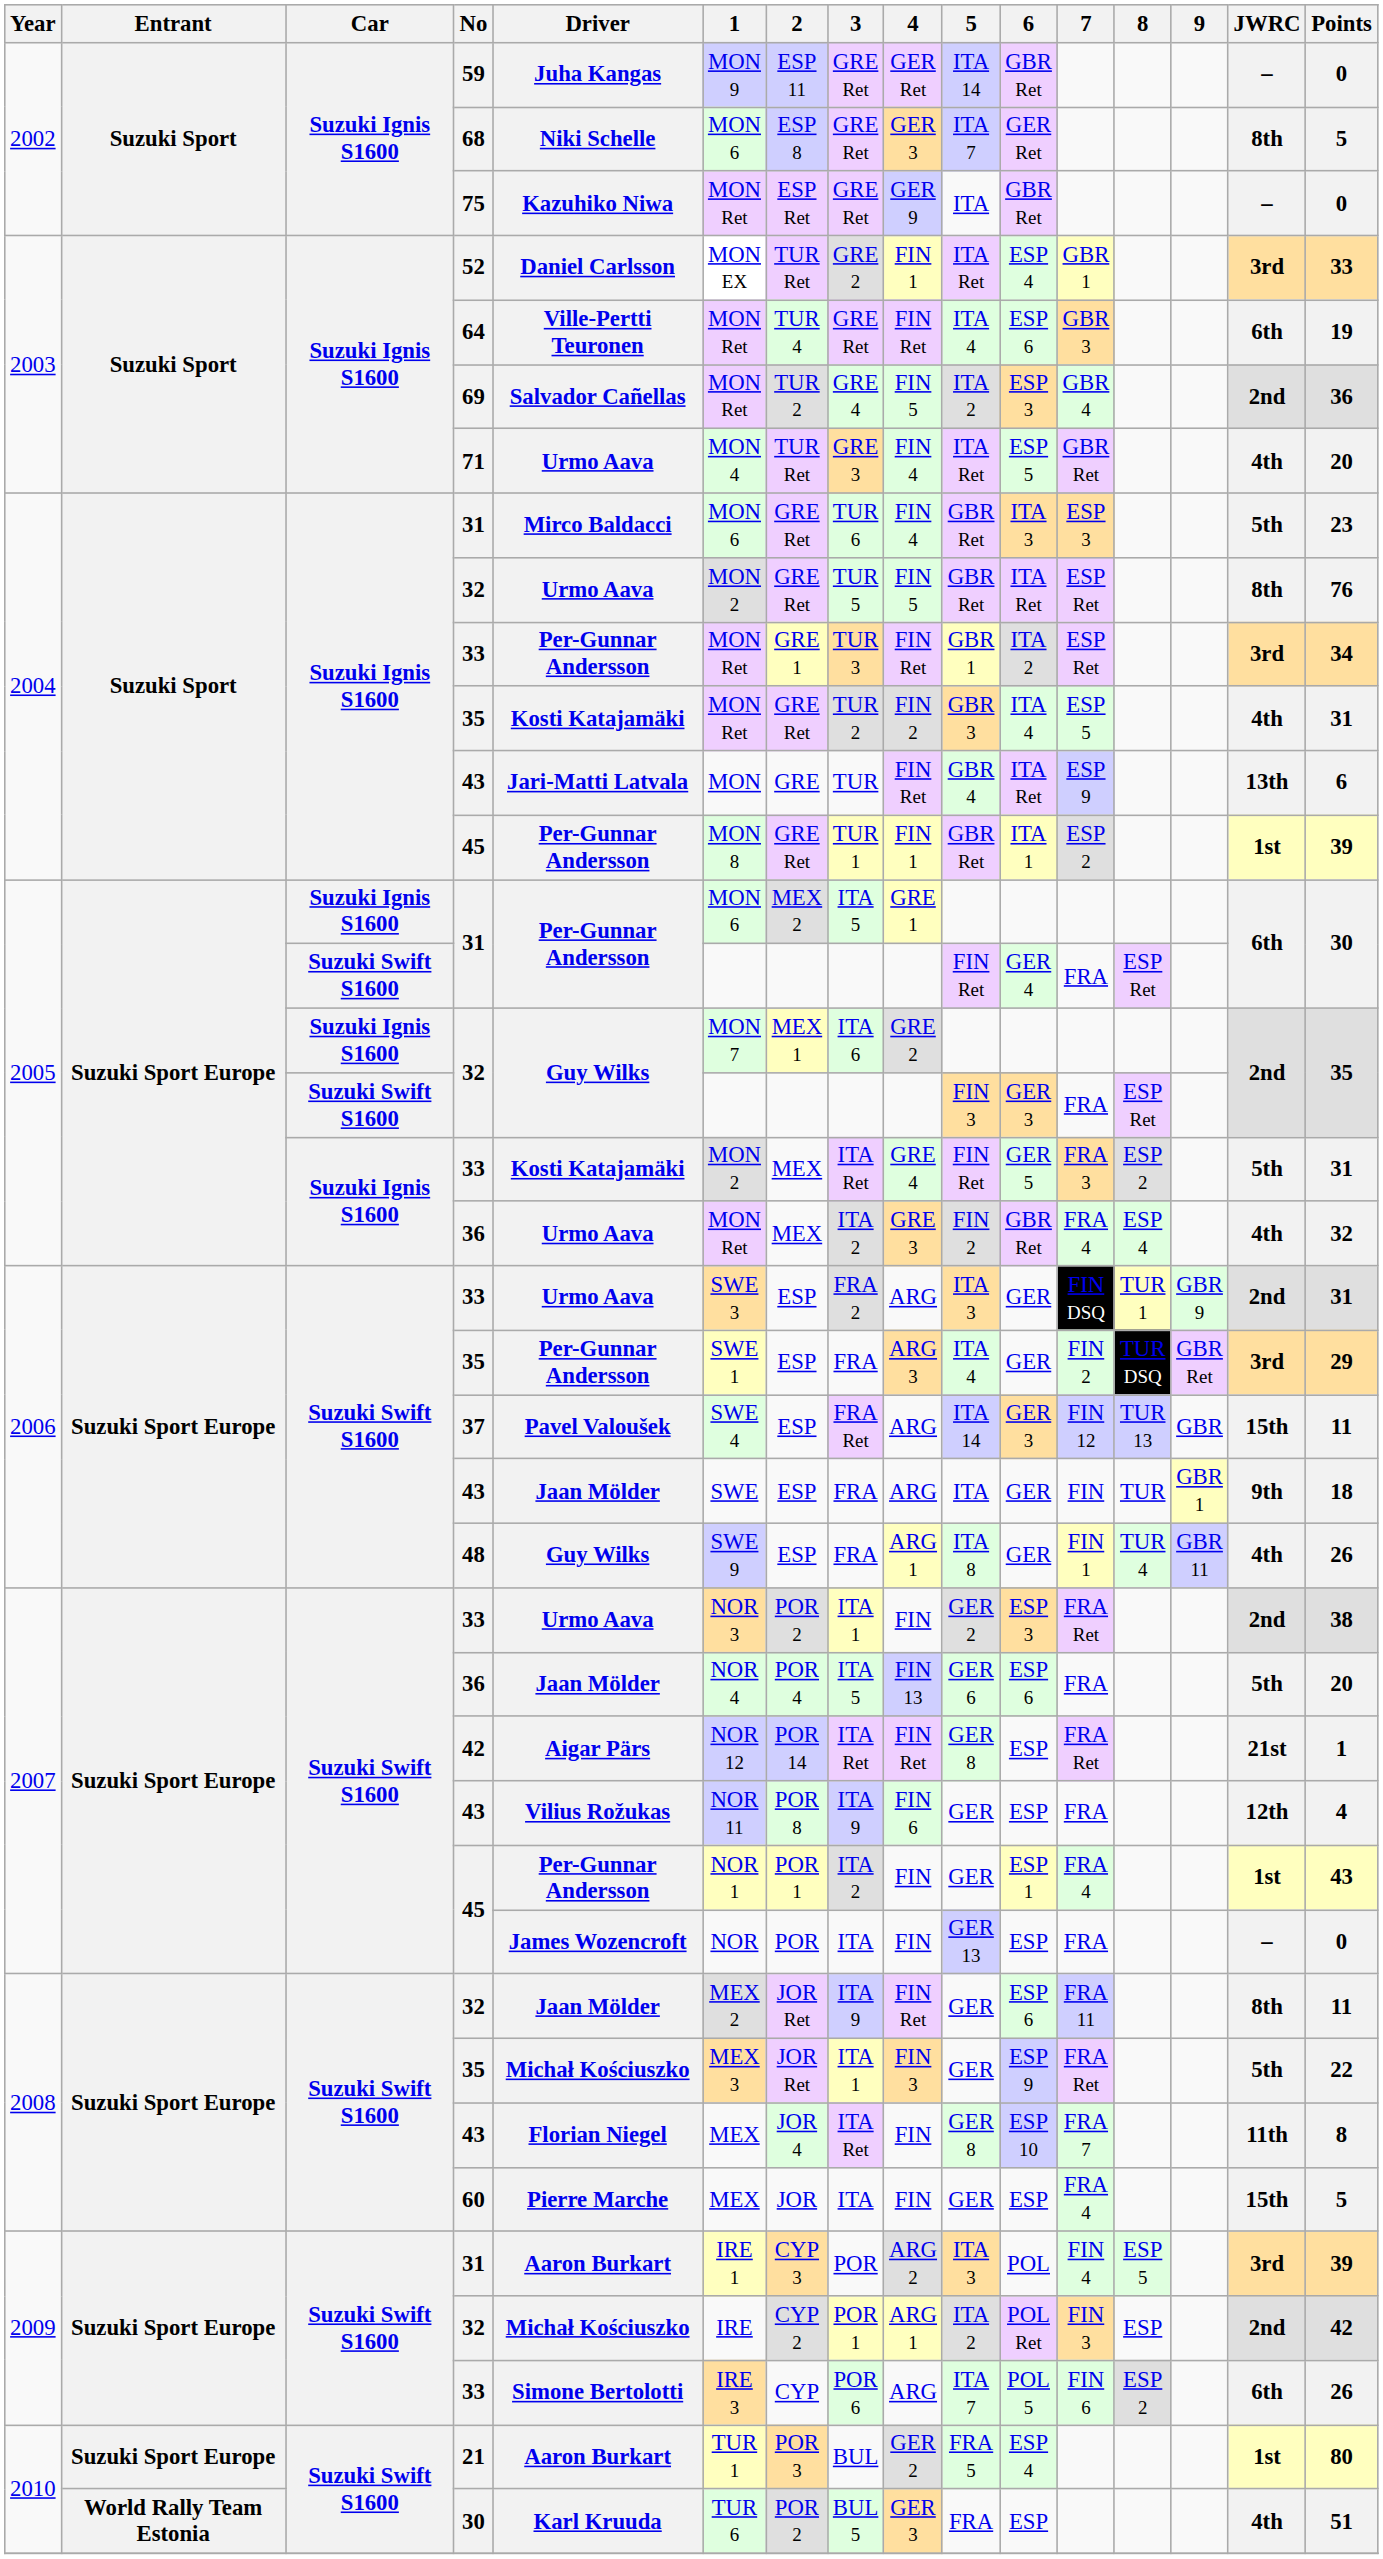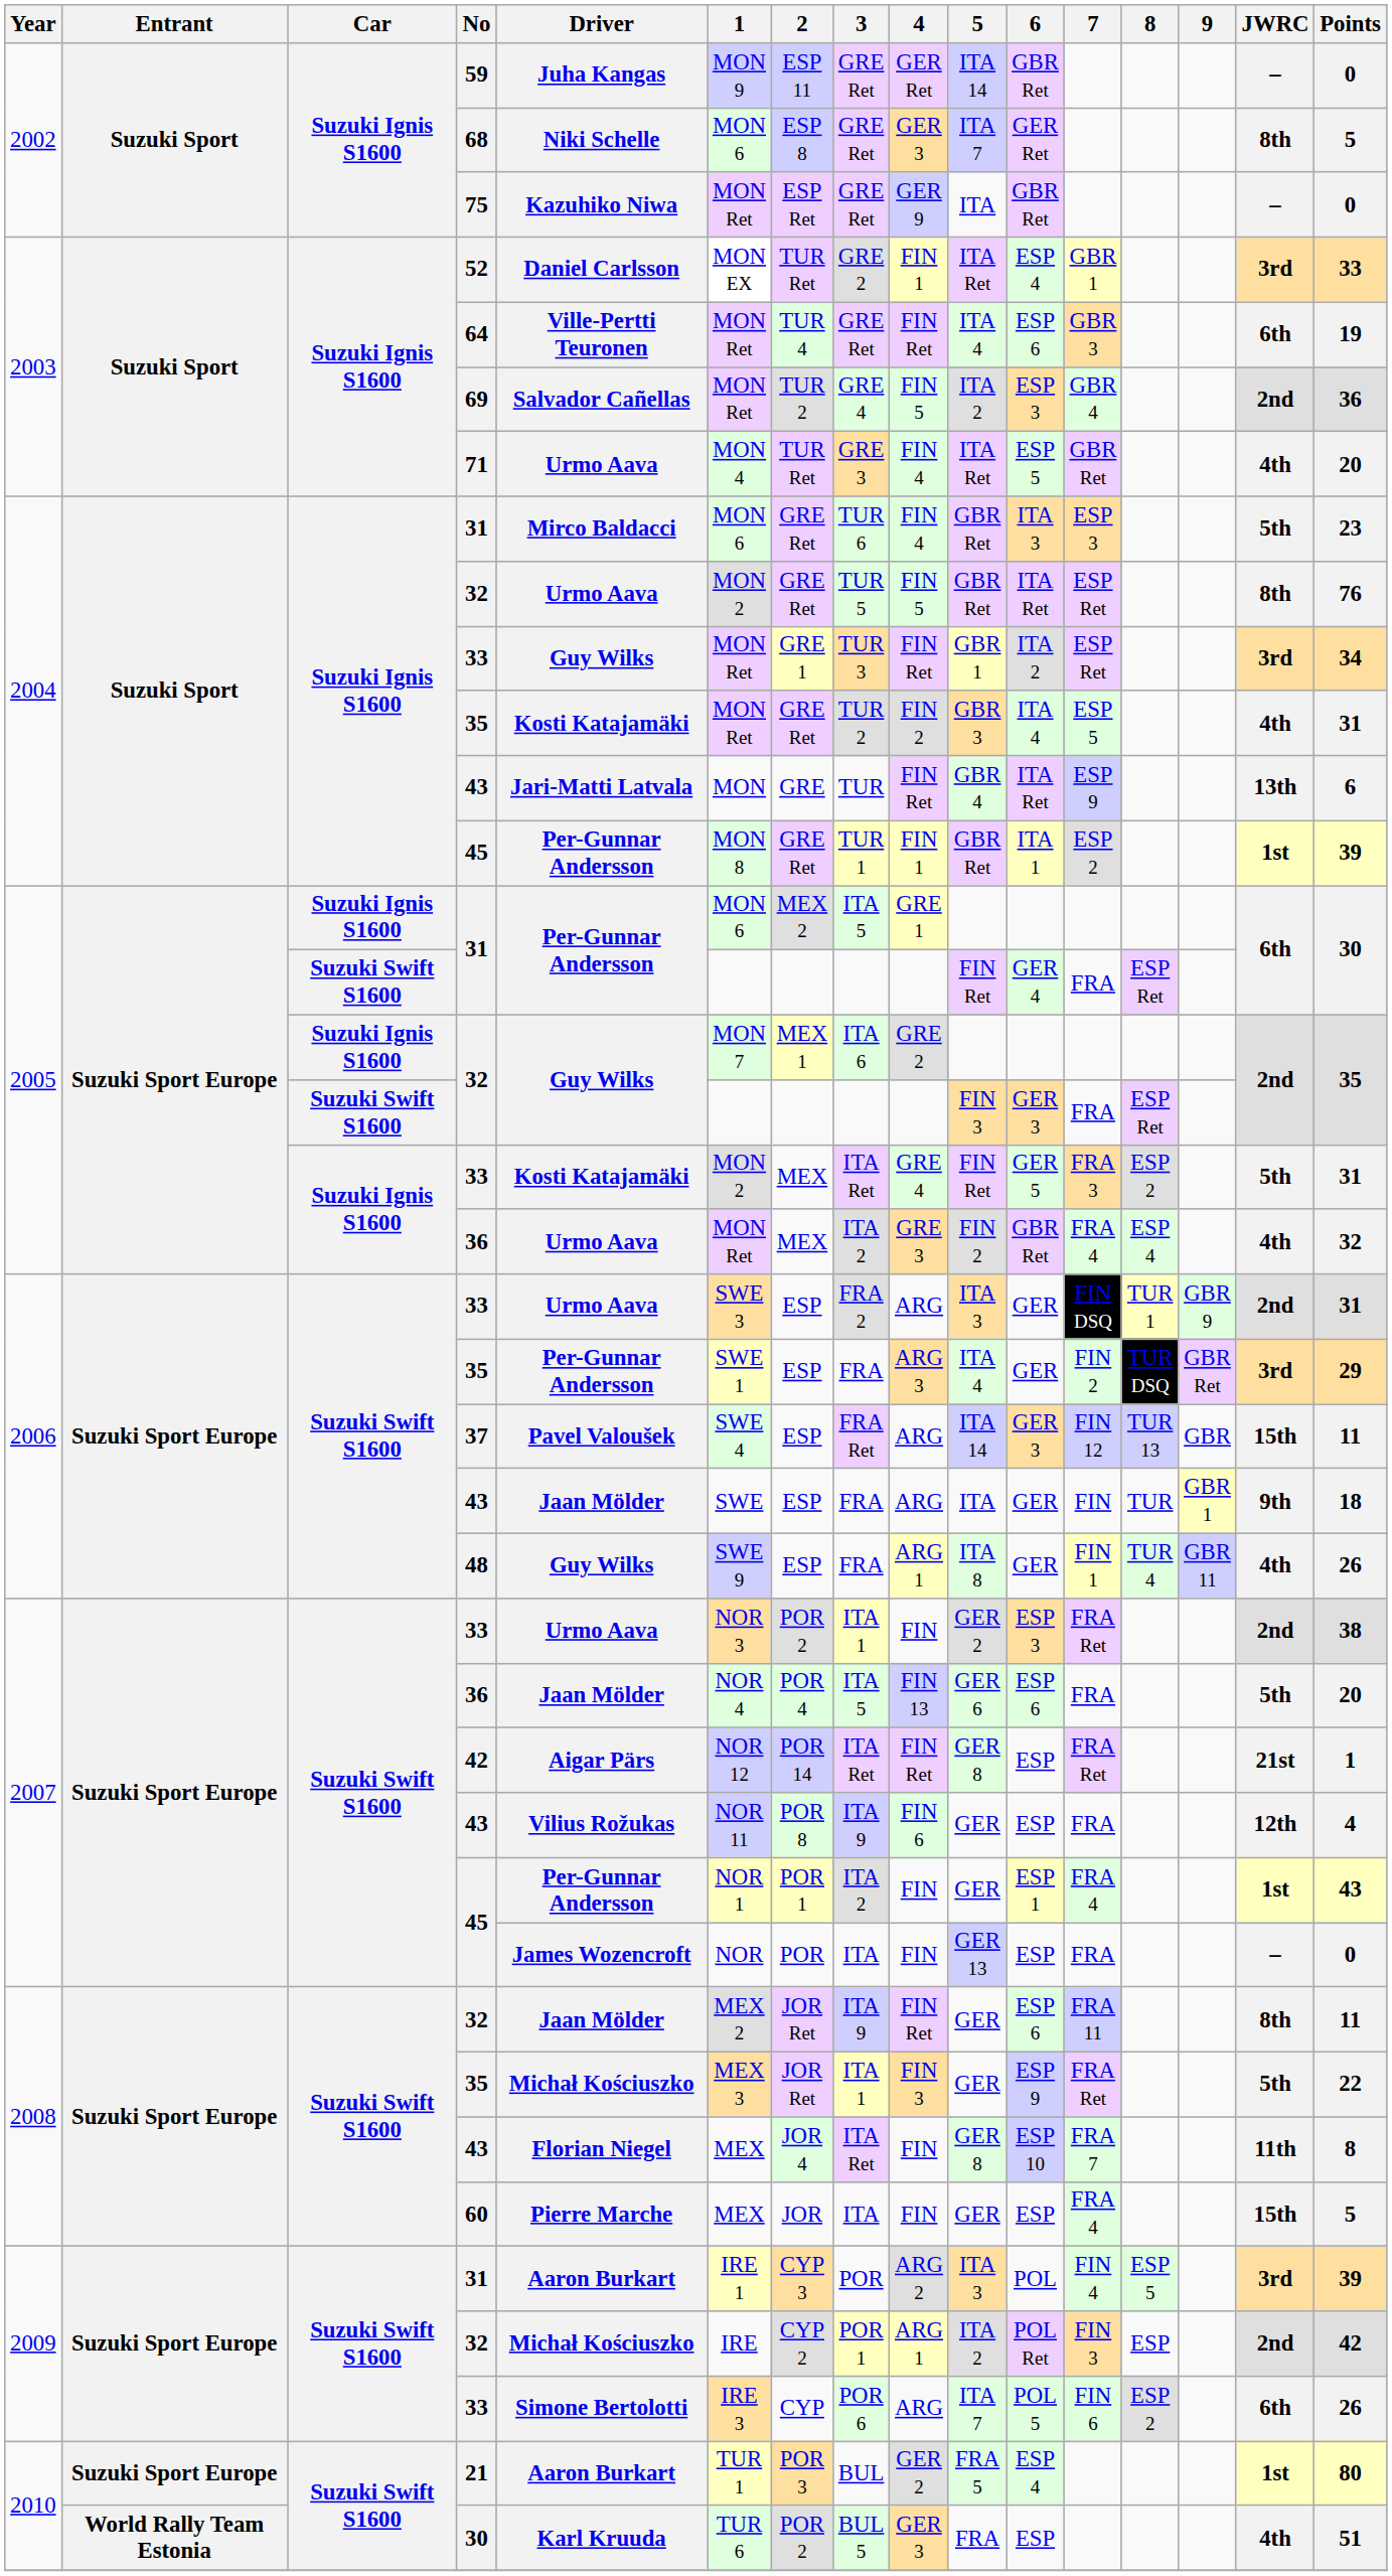2004 / 33 | Driver: Per-Gunnar Andersson -> Guy Wilks
